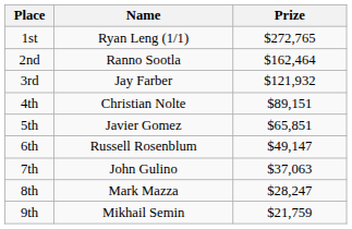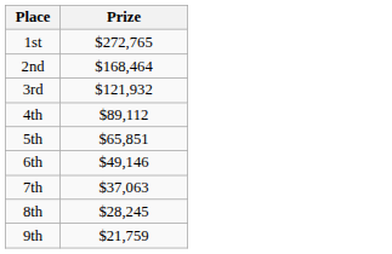- column: Name | Ryan Leng (1/1) | Ranno Sootla | Jay Farber | Christian Nolte | Javier Gomez | Russell Rosenblum | John Gulino | Mark Mazza | Mikhail Semin
2nd | Prize: $162,464 -> $168,464
4th | Prize: $89,151 -> $89,112
6th | Prize: $49,147 -> $49,146
8th | Prize: $28,247 -> $28,245
